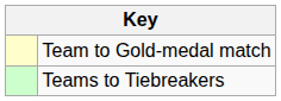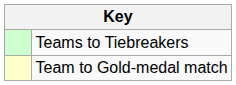rows swapped: Team to Gold-medal match <-> Teams to Tiebreakers
